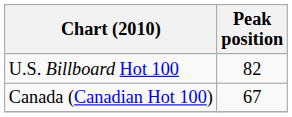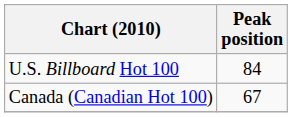U.S. Billboard Hot 100 | Peak position: 82 -> 84
